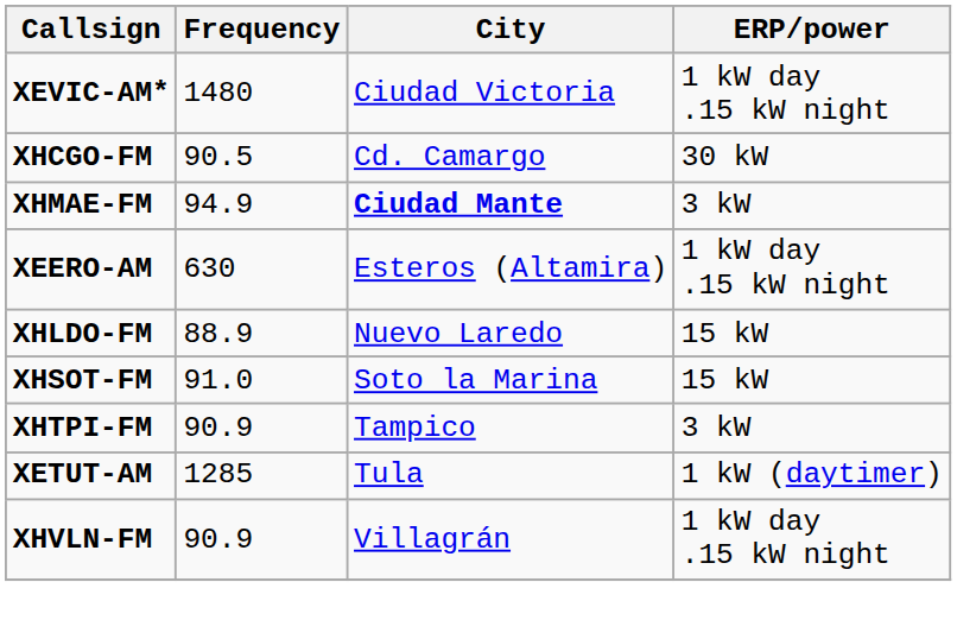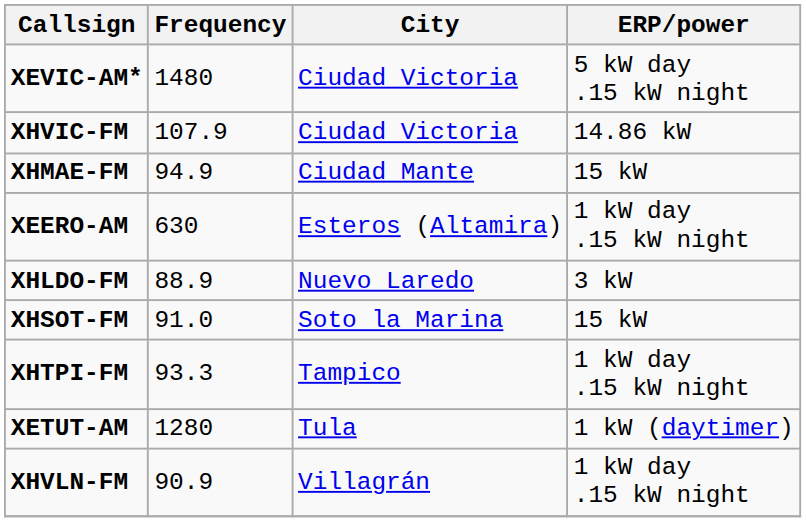XEVIC-AM* | ERP/power: 1 kW day .15 kW night -> 5 kW day .15 kW night
+ row: XHVIC-FM | 107.9 | Ciudad Victoria | 14.86 kW
- row: XHCGO-FM | 90.5 | Cd. Camargo | 30 kW
XHMAE-FM | City: bold -> normal
XHMAE-FM | ERP/power: 3 kW -> 15 kW
XHLDO-FM | ERP/power: 15 kW -> 3 kW
XHTPI-FM | Frequency: 90.9 -> 93.3
XHTPI-FM | ERP/power: 3 kW -> 1 kW day .15 kW night
XETUT-AM | Frequency: 1285 -> 1280
